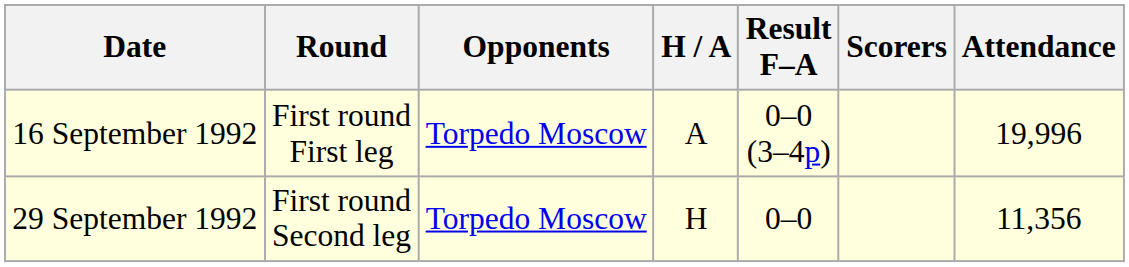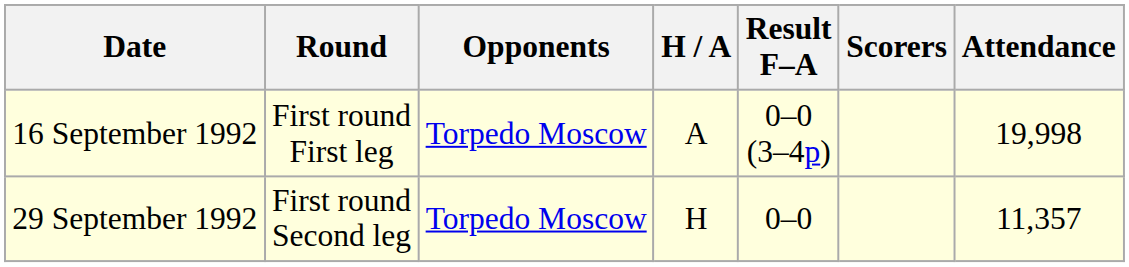16 September 1992 | Attendance: 19,996 -> 19,998
29 September 1992 | Attendance: 11,356 -> 11,357
